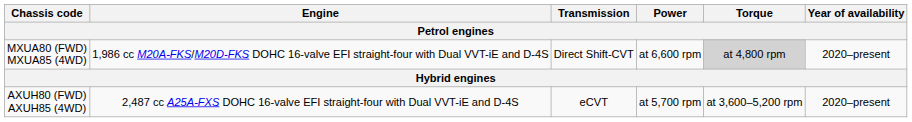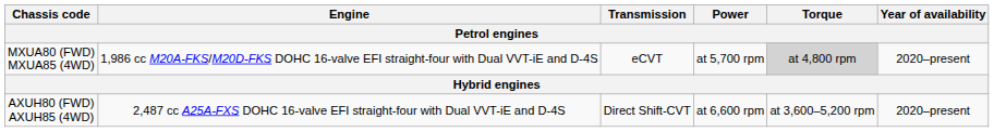MXUA80 (FWD) MXUA85 (4WD) | Transmission: Direct Shift-CVT -> eCVT
MXUA80 (FWD) MXUA85 (4WD) | Power: at 6,600 rpm -> at 5,700 rpm
AXUH80 (FWD) AXUH85 (4WD) | Transmission: eCVT -> Direct Shift-CVT
AXUH80 (FWD) AXUH85 (4WD) | Power: at 5,700 rpm -> at 6,600 rpm
